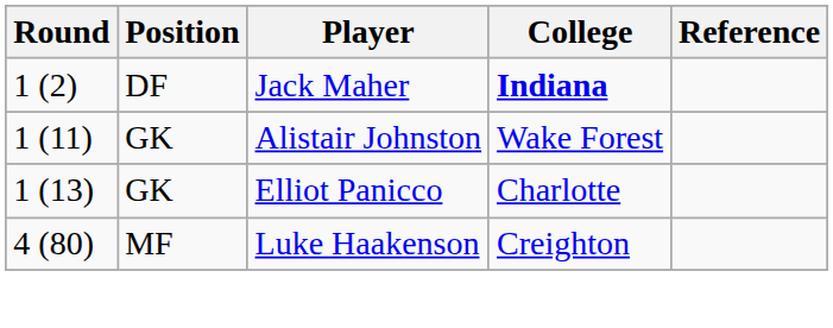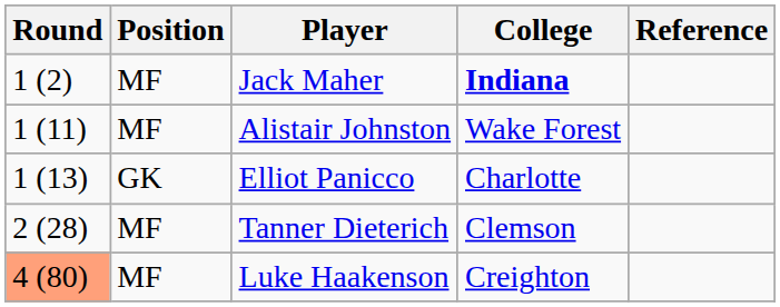Jack Maher | Position: DF -> MF
Alistair Johnston | Position: GK -> MF
+ row: 2 (28) | MF | Tanner Dieterich | Clemson
Luke Haakenson | Round: no background -> lightsalmon background
